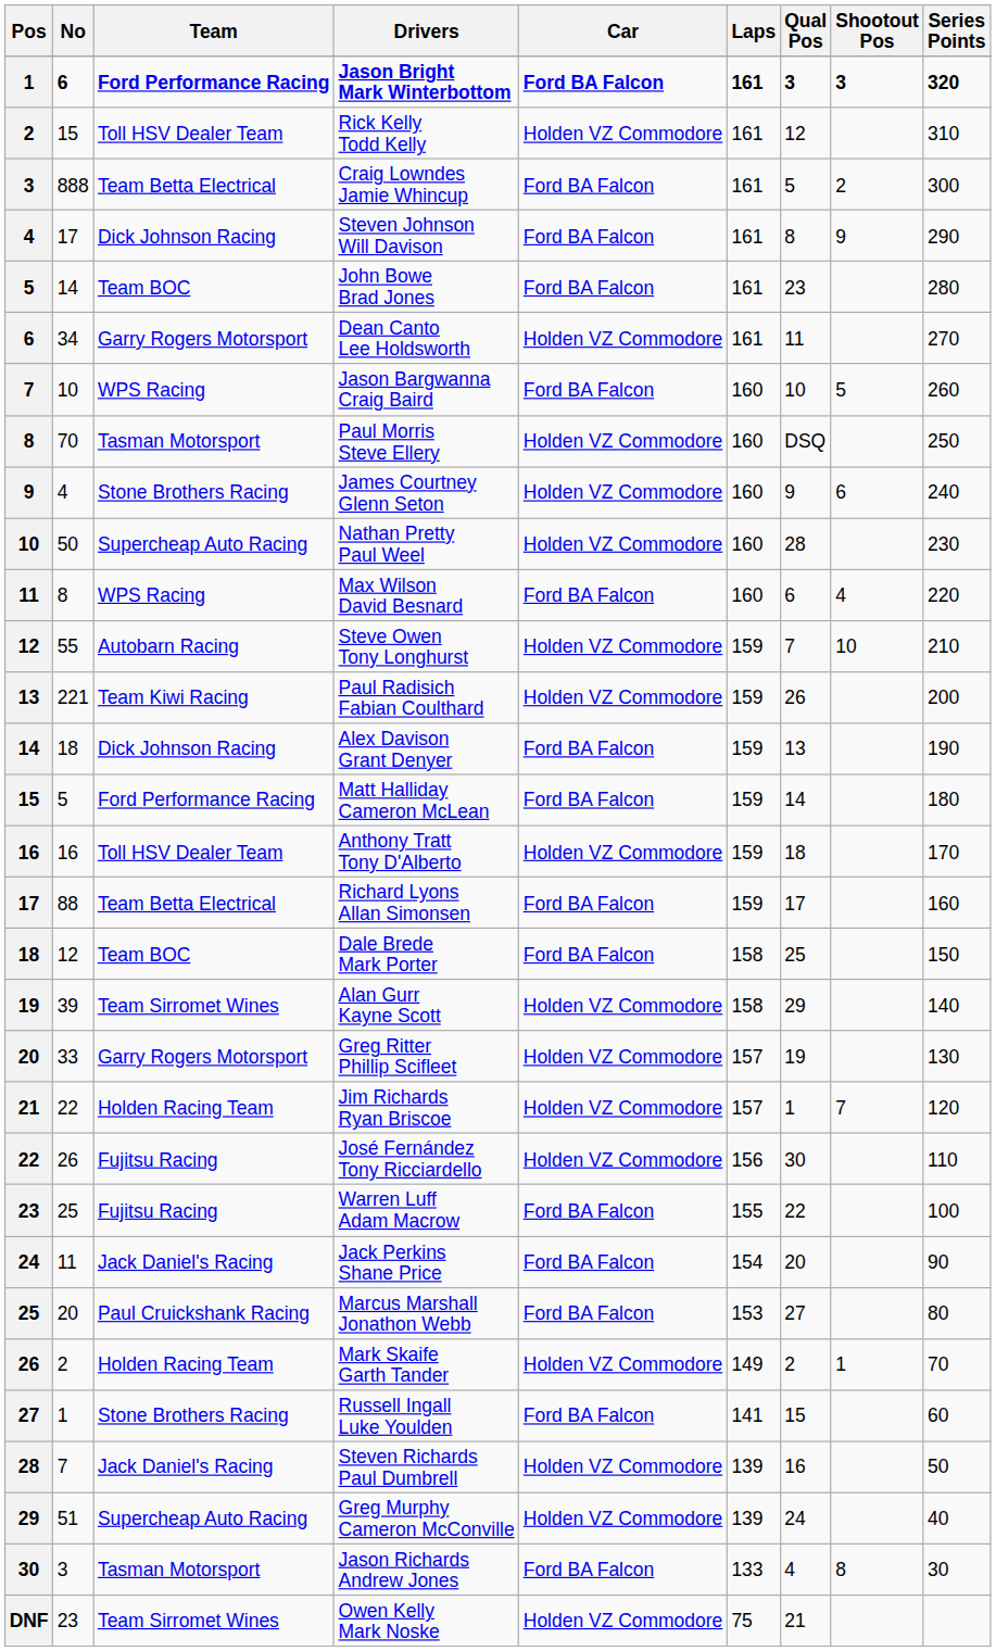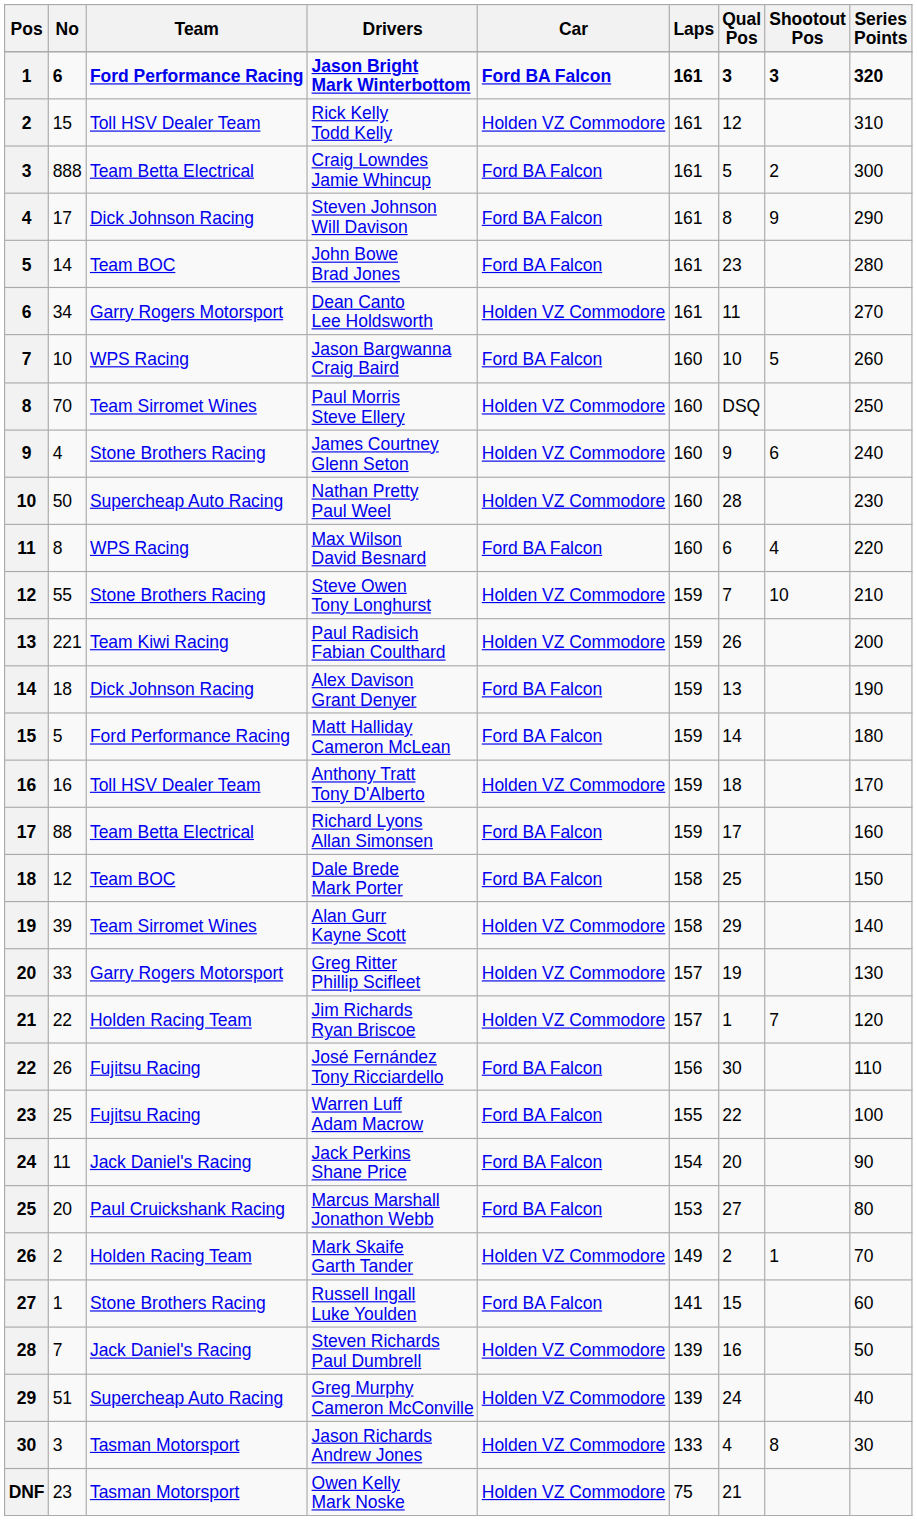Paul Morris Steve Ellery | Team: Tasman Motorsport -> Team Sirromet Wines
Steve Owen Tony Longhurst | Team: Autobarn Racing -> Stone Brothers Racing
José Fernández Tony Ricciardello | Car: Holden VZ Commodore -> Ford BA Falcon
Jason Richards Andrew Jones | Car: Ford BA Falcon -> Holden VZ Commodore
Owen Kelly Mark Noske | Team: Team Sirromet Wines -> Tasman Motorsport
